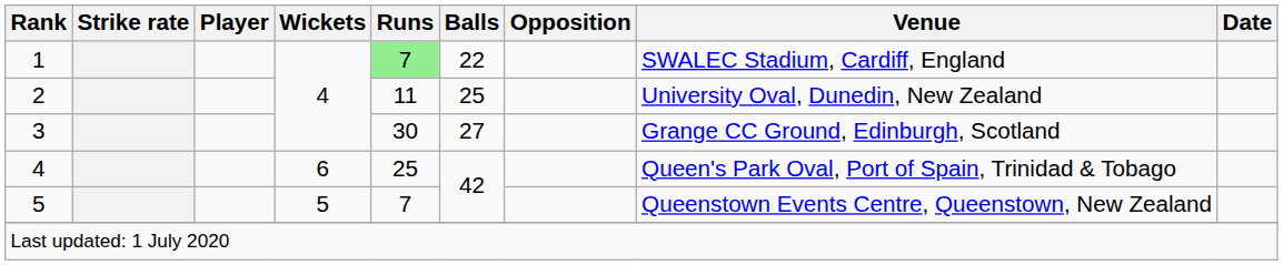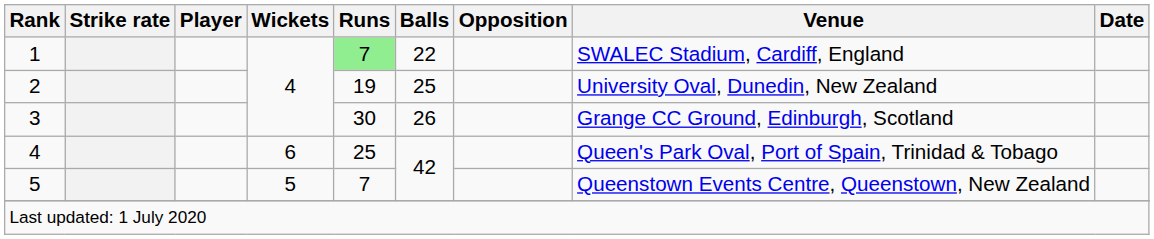2 | Runs: 11 -> 19
3 | Balls: 27 -> 26
